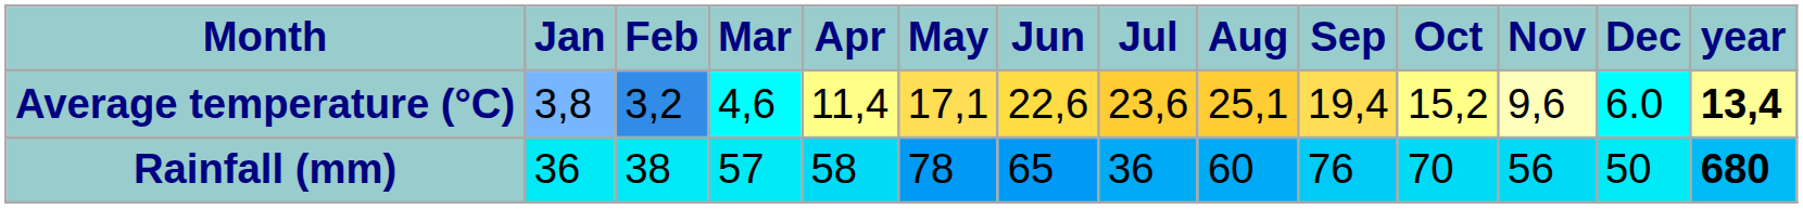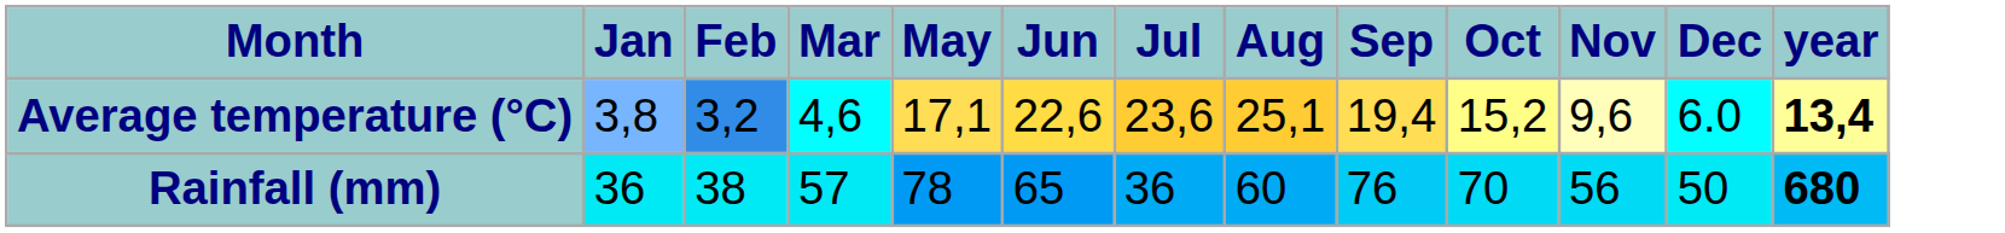- column: Apr | 11,4 | 58
